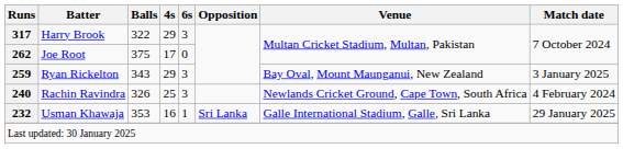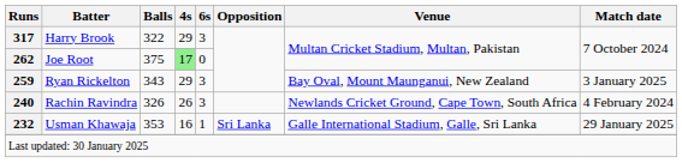Joe Root | 4s: no background -> lightgreen background
Rachin Ravindra | 4s: 25 -> 26
